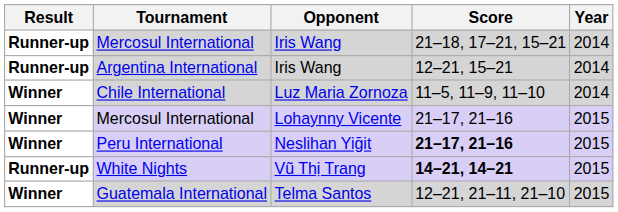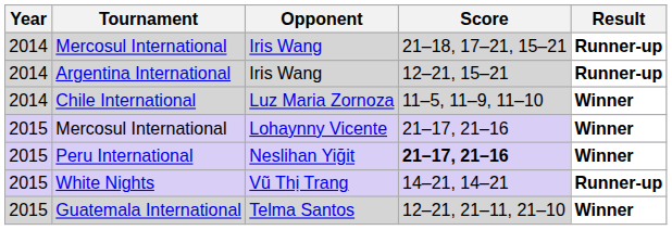columns swapped: Year <-> Result
White Nights | Score: bold -> normal
